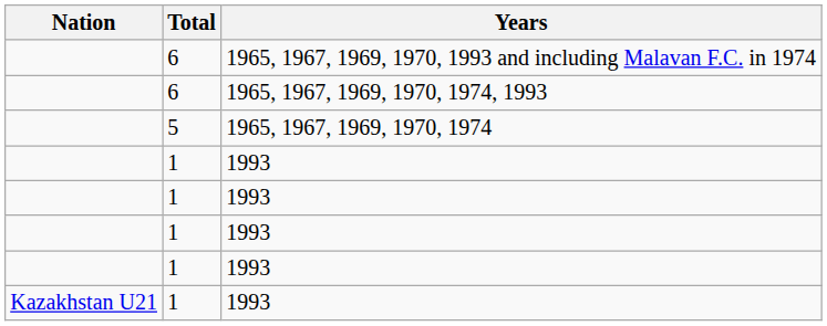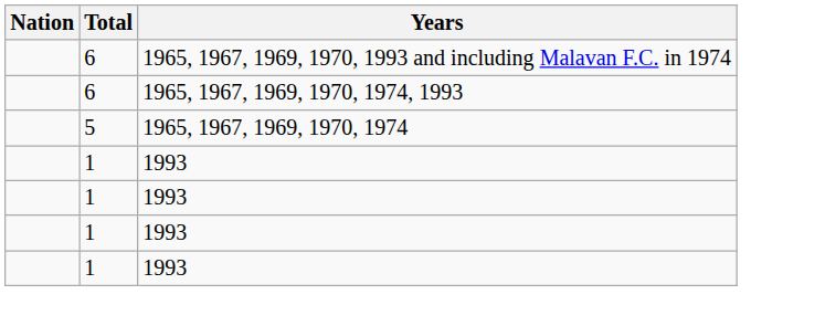- row: Kazakhstan U21 | 1 | 1993
